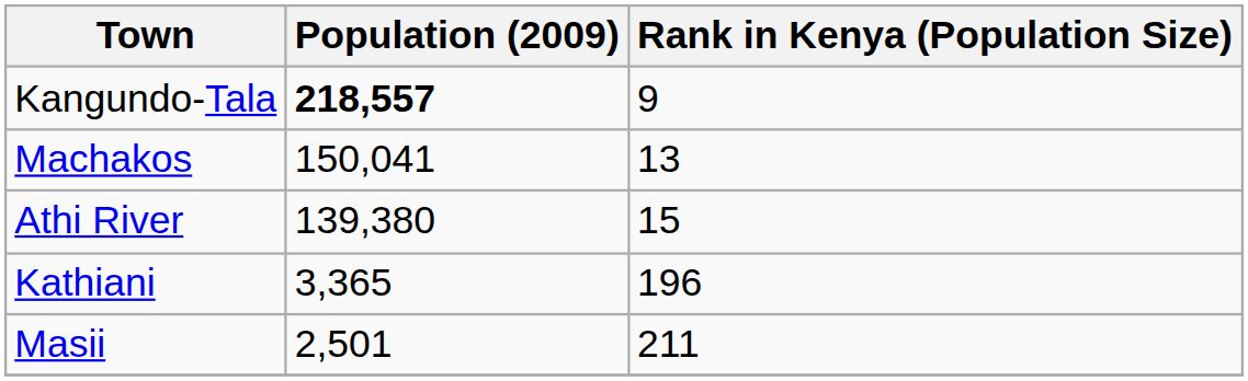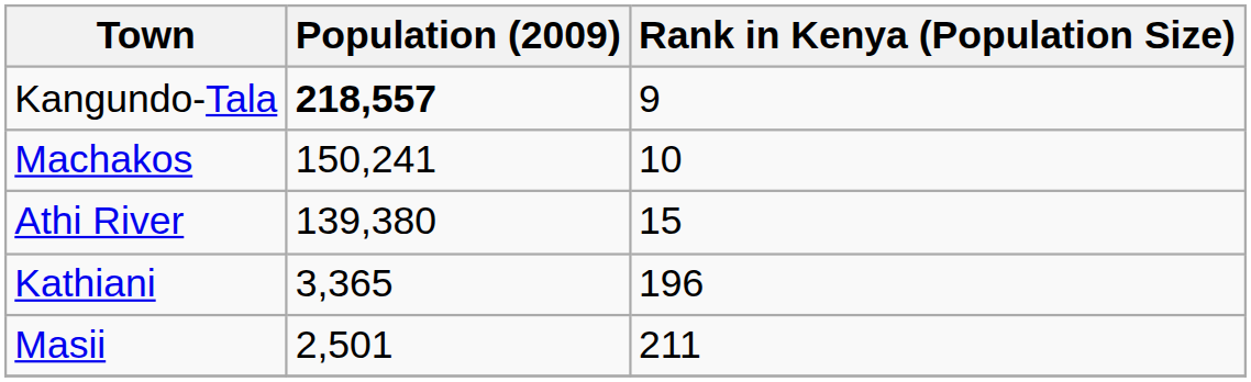Machakos | Population (2009): 150,041 -> 150,241
Machakos | Rank in Kenya (Population Size): 13 -> 10
